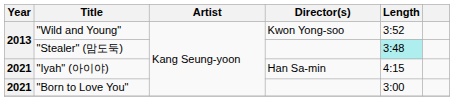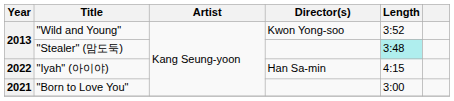"Iyah" (아이야) | Year: 2021 -> 2022
